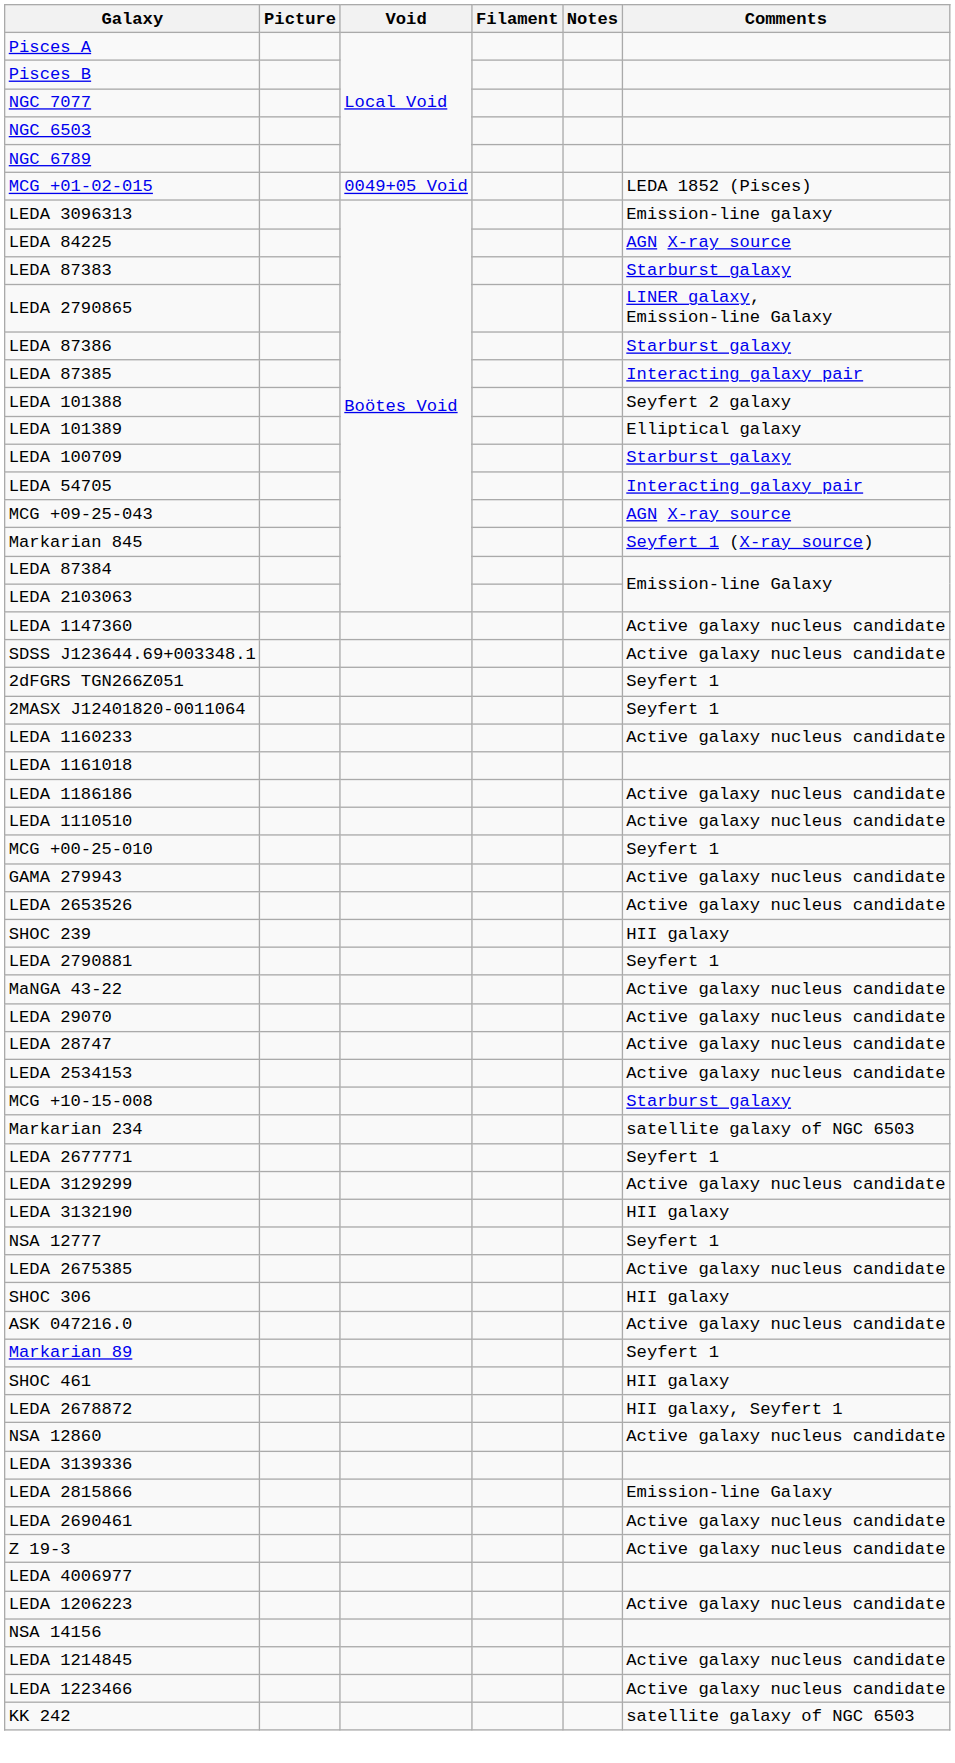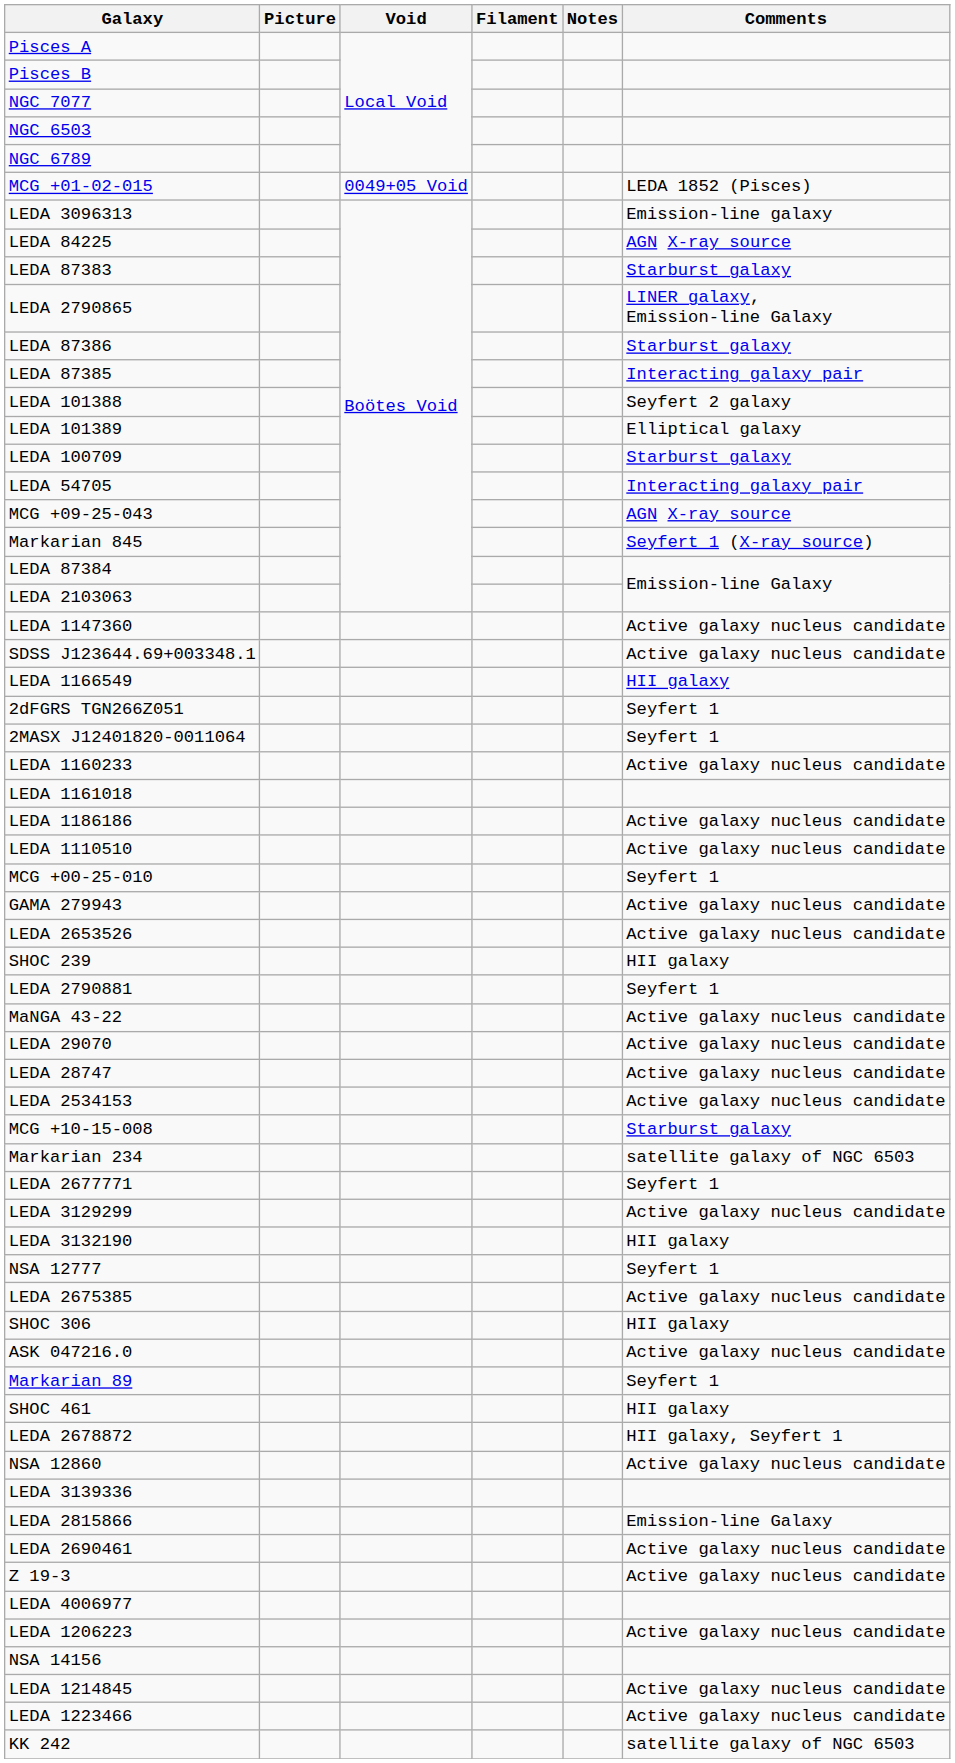+ row: LEDA 1166549 | HII galaxy
